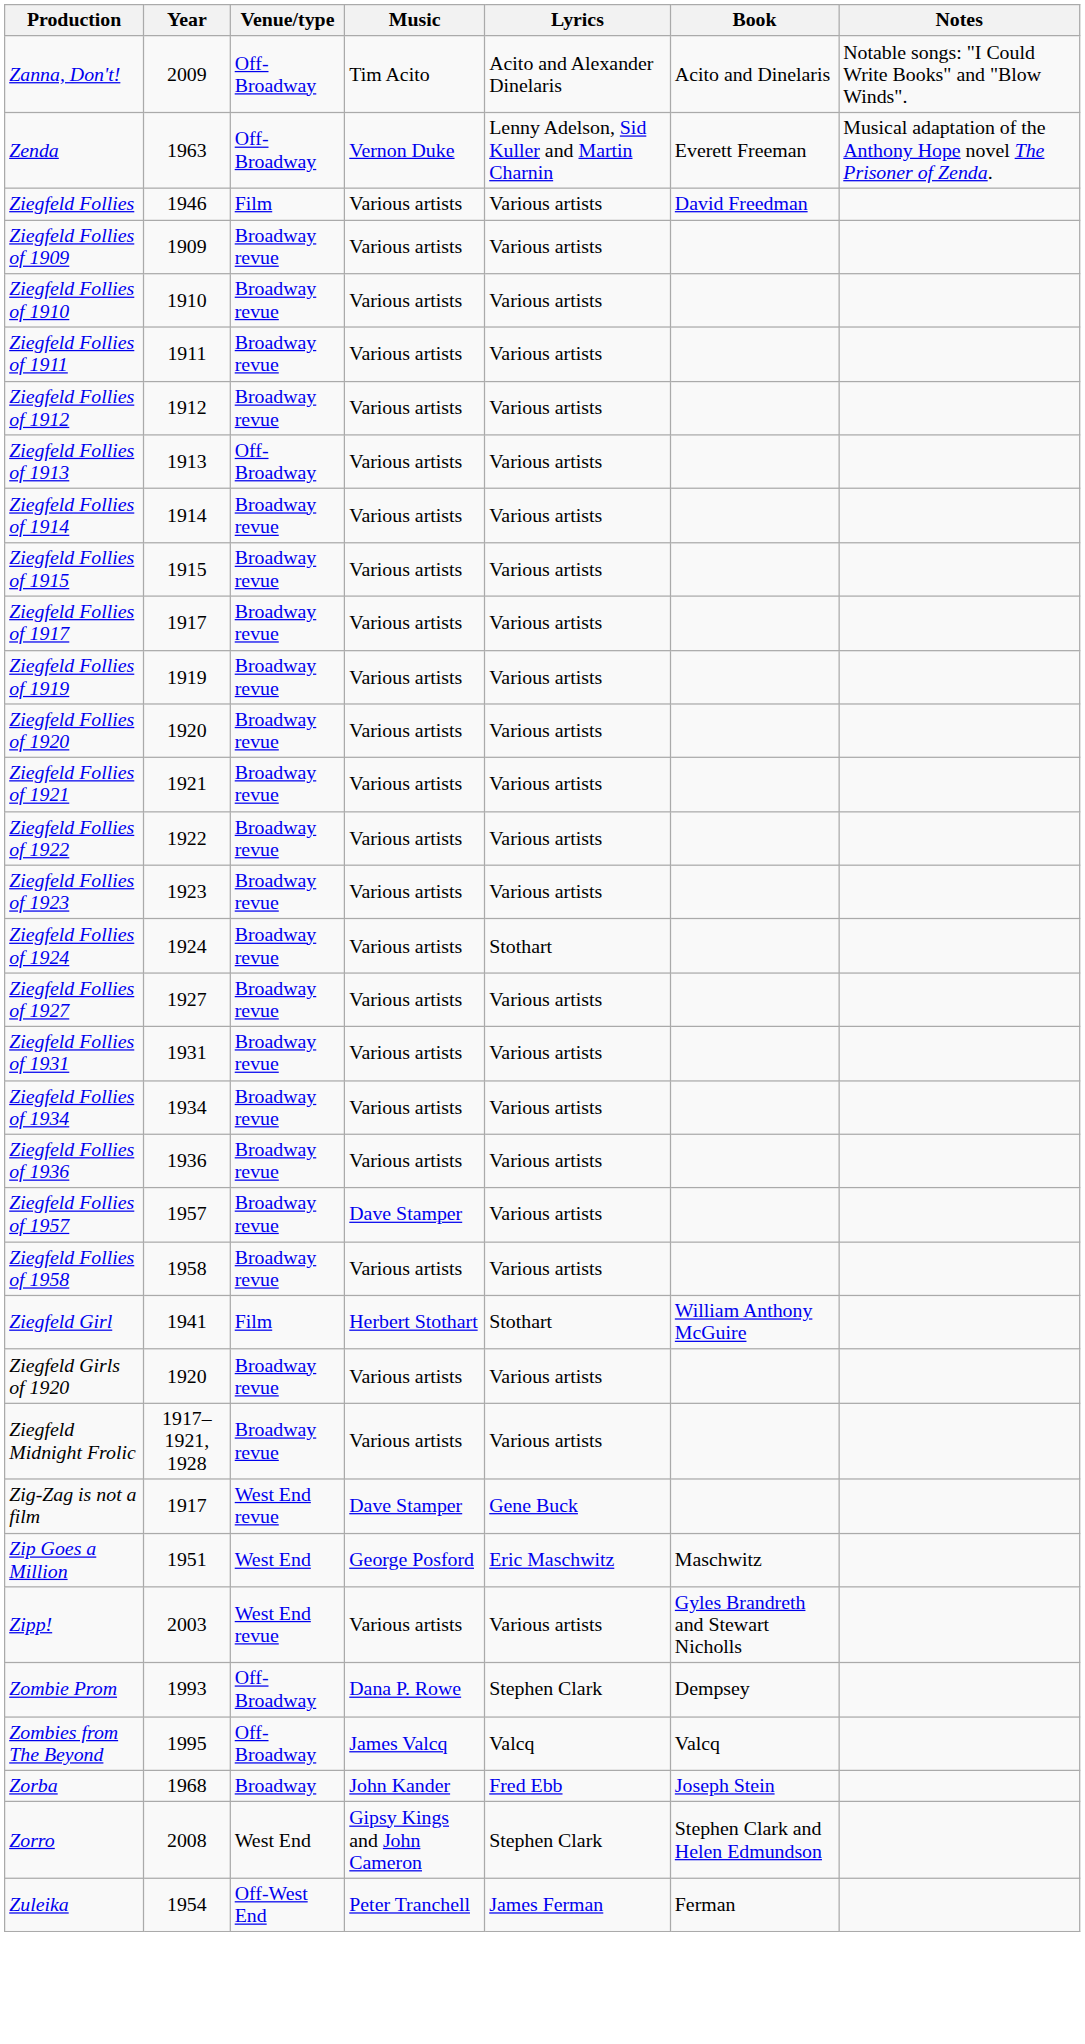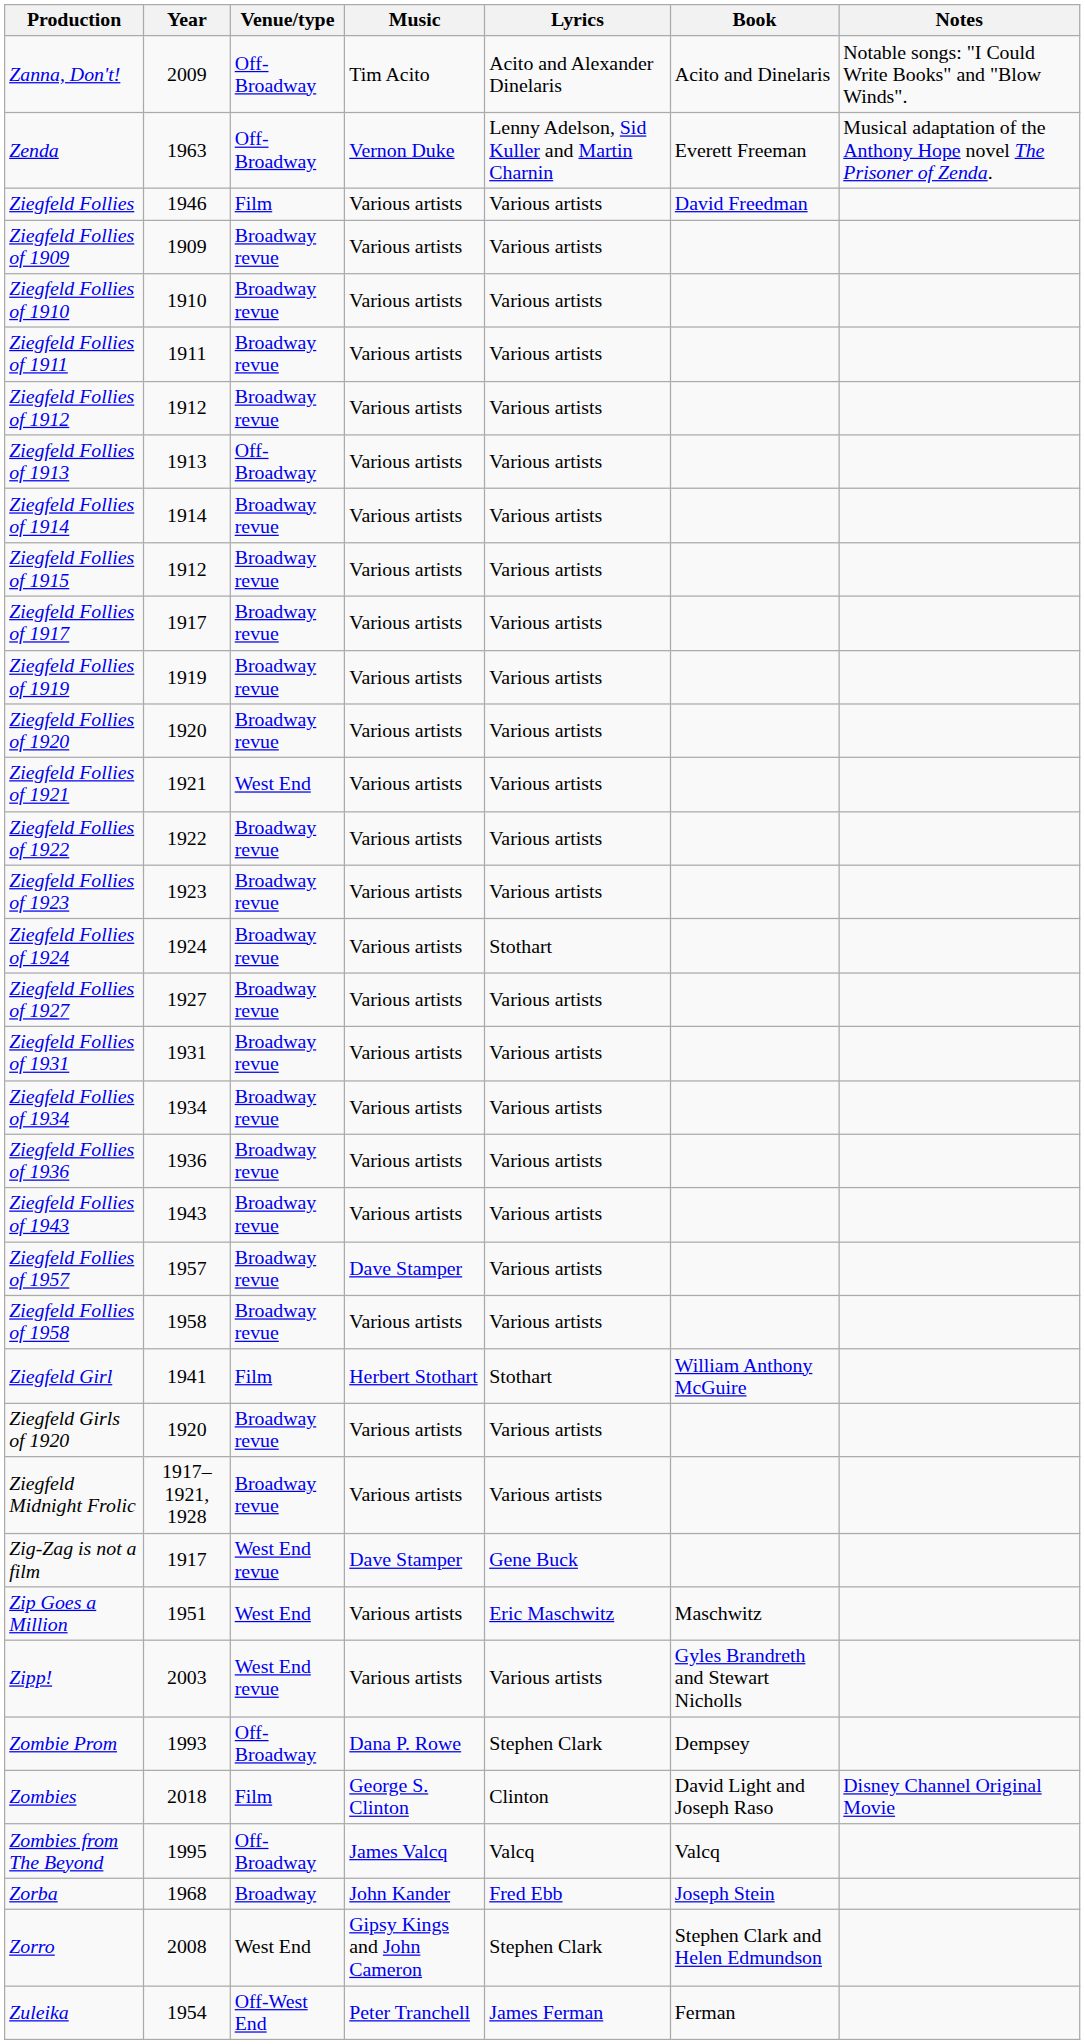Ziegfeld Follies of 1915 | Year: 1915 -> 1912
Ziegfeld Follies of 1921 | Venue/type: Broadway revue -> West End
+ row: Ziegfeld Follies of 1943 | 1943 | Broadway revue | Various artists | Various artists
Zip Goes a Million | Music: George Posford -> Various artists
+ row: Zombies | 2018 | Film | George S. Clinton | Clinton | David Light and Joseph Raso | Disney Channel Original Movie
